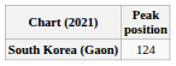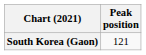South Korea (Gaon) | Peak position: 124 -> 121
